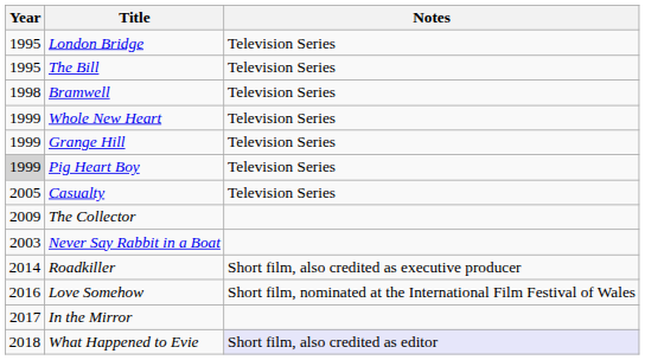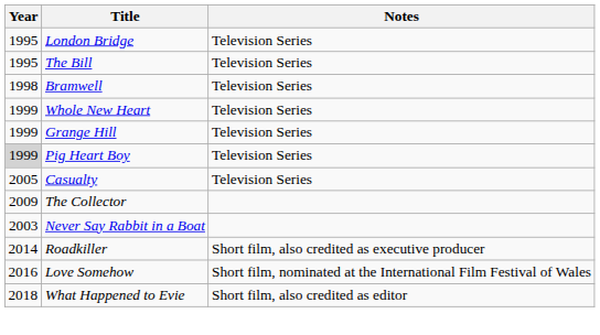- row: 2017 | In the Mirror
What Happened to Evie | Notes: lavender background -> no background
